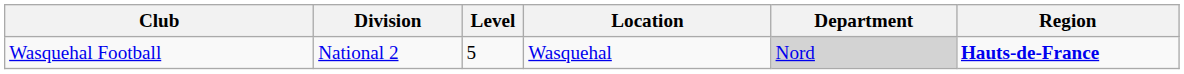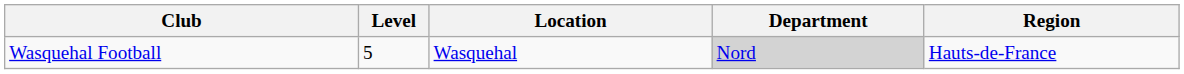- column: Division | National 2
Wasquehal Football | Region: bold -> normal
